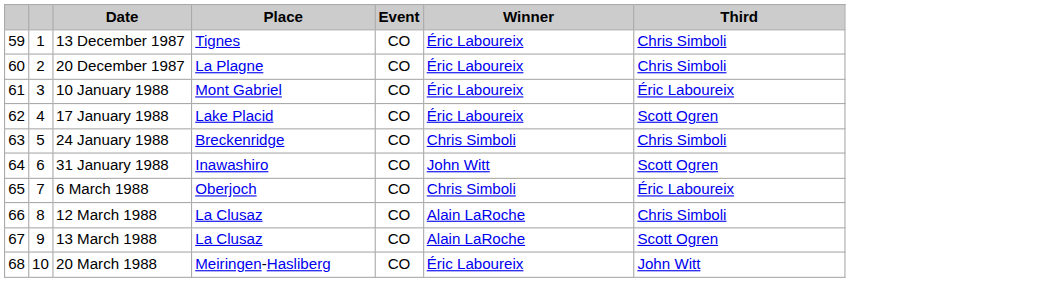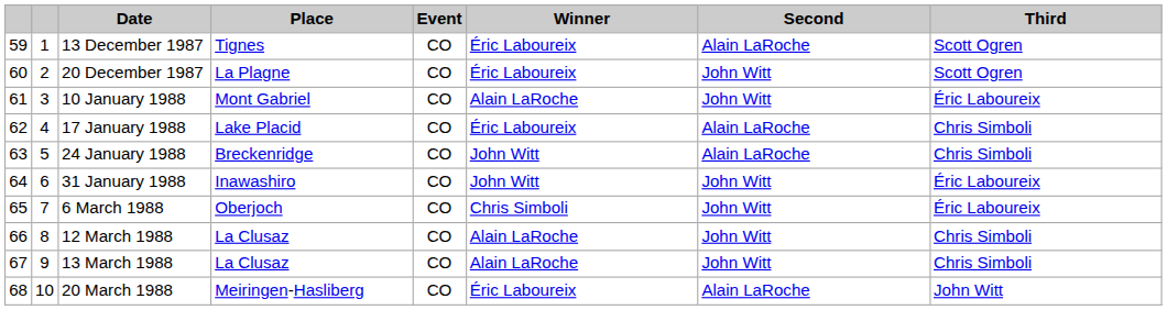+ column: Second | Alain LaRoche | John Witt | John Witt | Alain LaRoche | Alain LaRoche | John Witt | John Witt | John Witt | John Witt | Alain LaRoche
13 December 1987 | Third: Chris Simboli -> Scott Ogren
20 December 1987 | Third: Chris Simboli -> Scott Ogren
10 January 1988 | Winner: Éric Laboureix -> Alain LaRoche
17 January 1988 | Third: Scott Ogren -> Chris Simboli
24 January 1988 | Winner: Chris Simboli -> John Witt
31 January 1988 | Third: Scott Ogren -> Éric Laboureix
13 March 1988 | Third: Scott Ogren -> Chris Simboli
